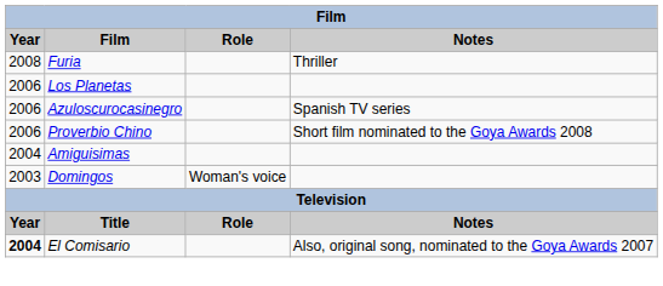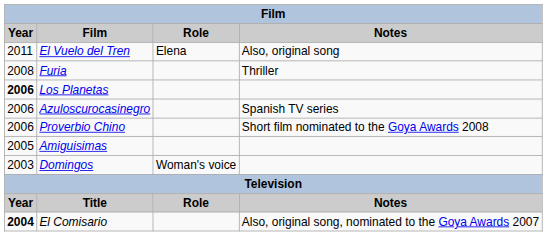+ row: 2011 | El Vuelo del Tren | Elena | Also, original song
Los Planetas | Year: normal -> bold
Amiguisimas | Year: 2004 -> 2005
